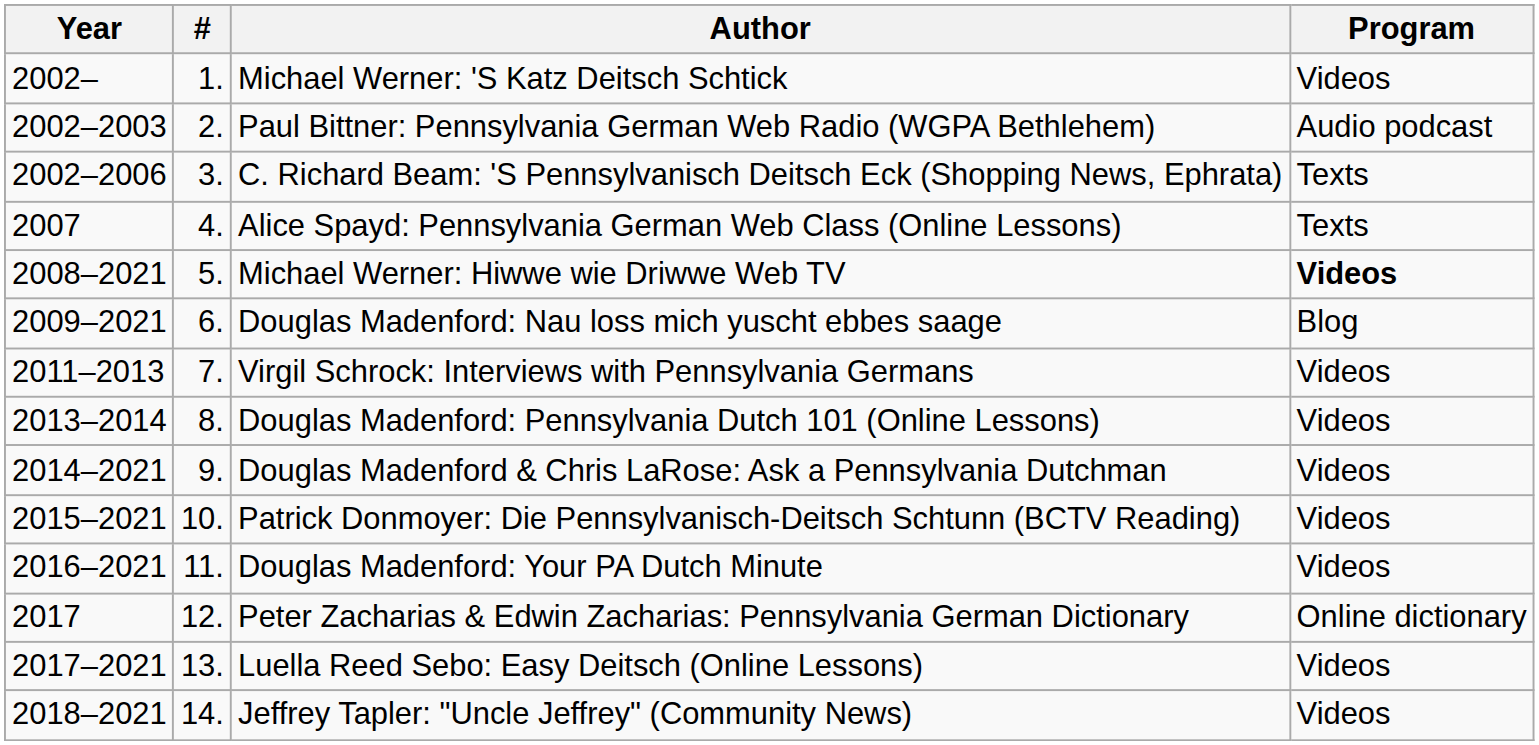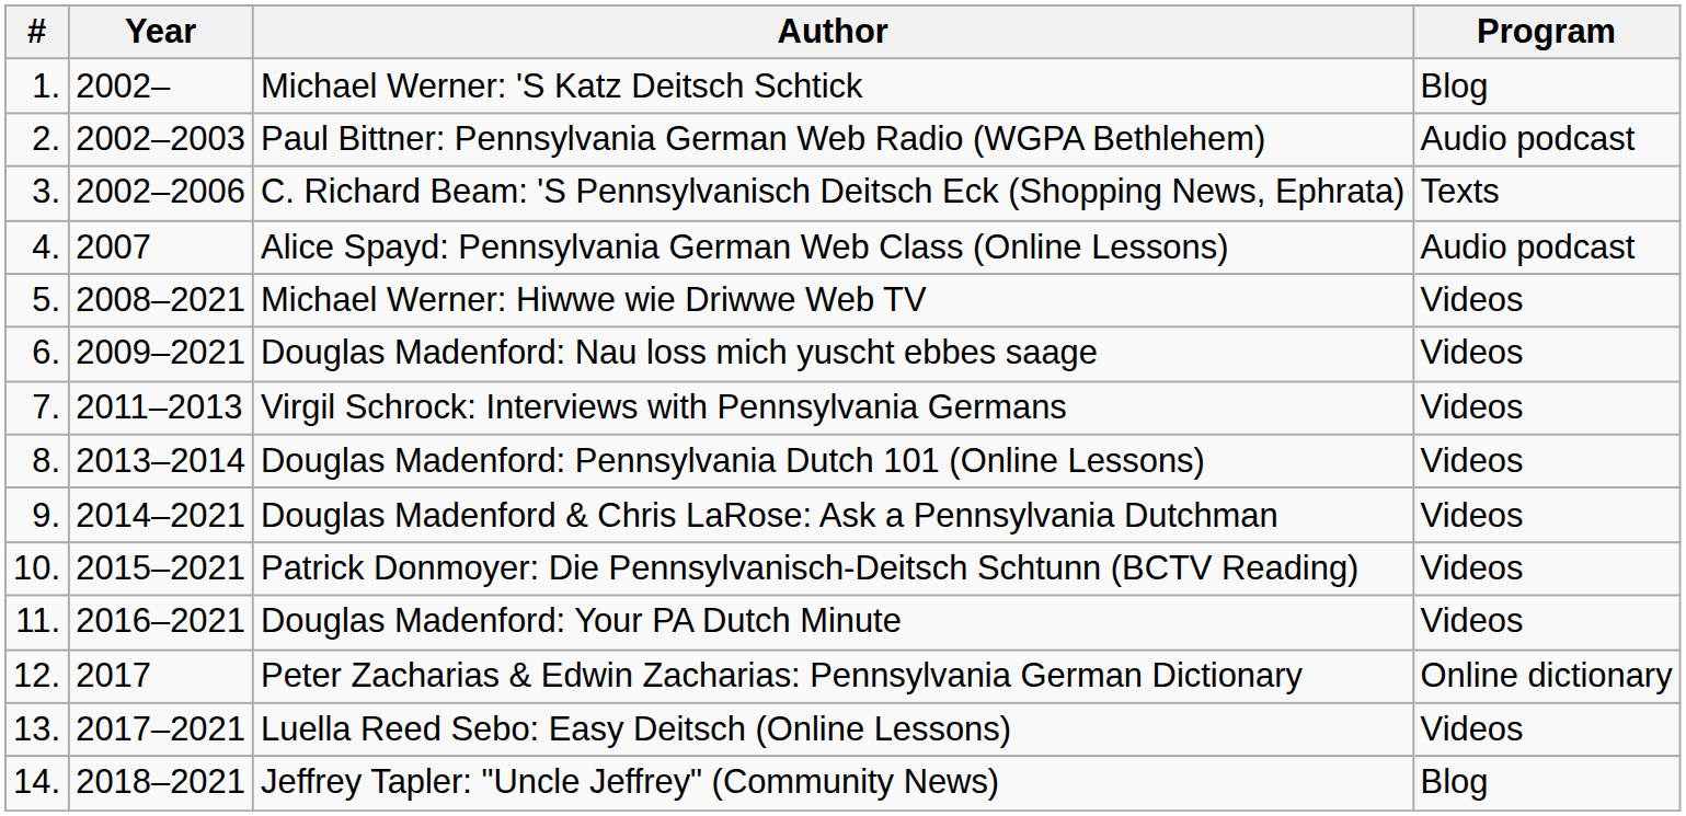columns swapped: # <-> Year
Michael Werner: 'S Katz Deitsch Schtick | Program: Videos -> Blog
Alice Spayd: Pennsylvania German Web Class (Online Lessons) | Program: Texts -> Audio podcast
Michael Werner: Hiwwe wie Driwwe Web TV | Program: bold -> normal
Douglas Madenford: Nau loss mich yuscht ebbes saage | Program: Blog -> Videos
Jeffrey Tapler: "Uncle Jeffrey" (Community News) | Program: Videos -> Blog
